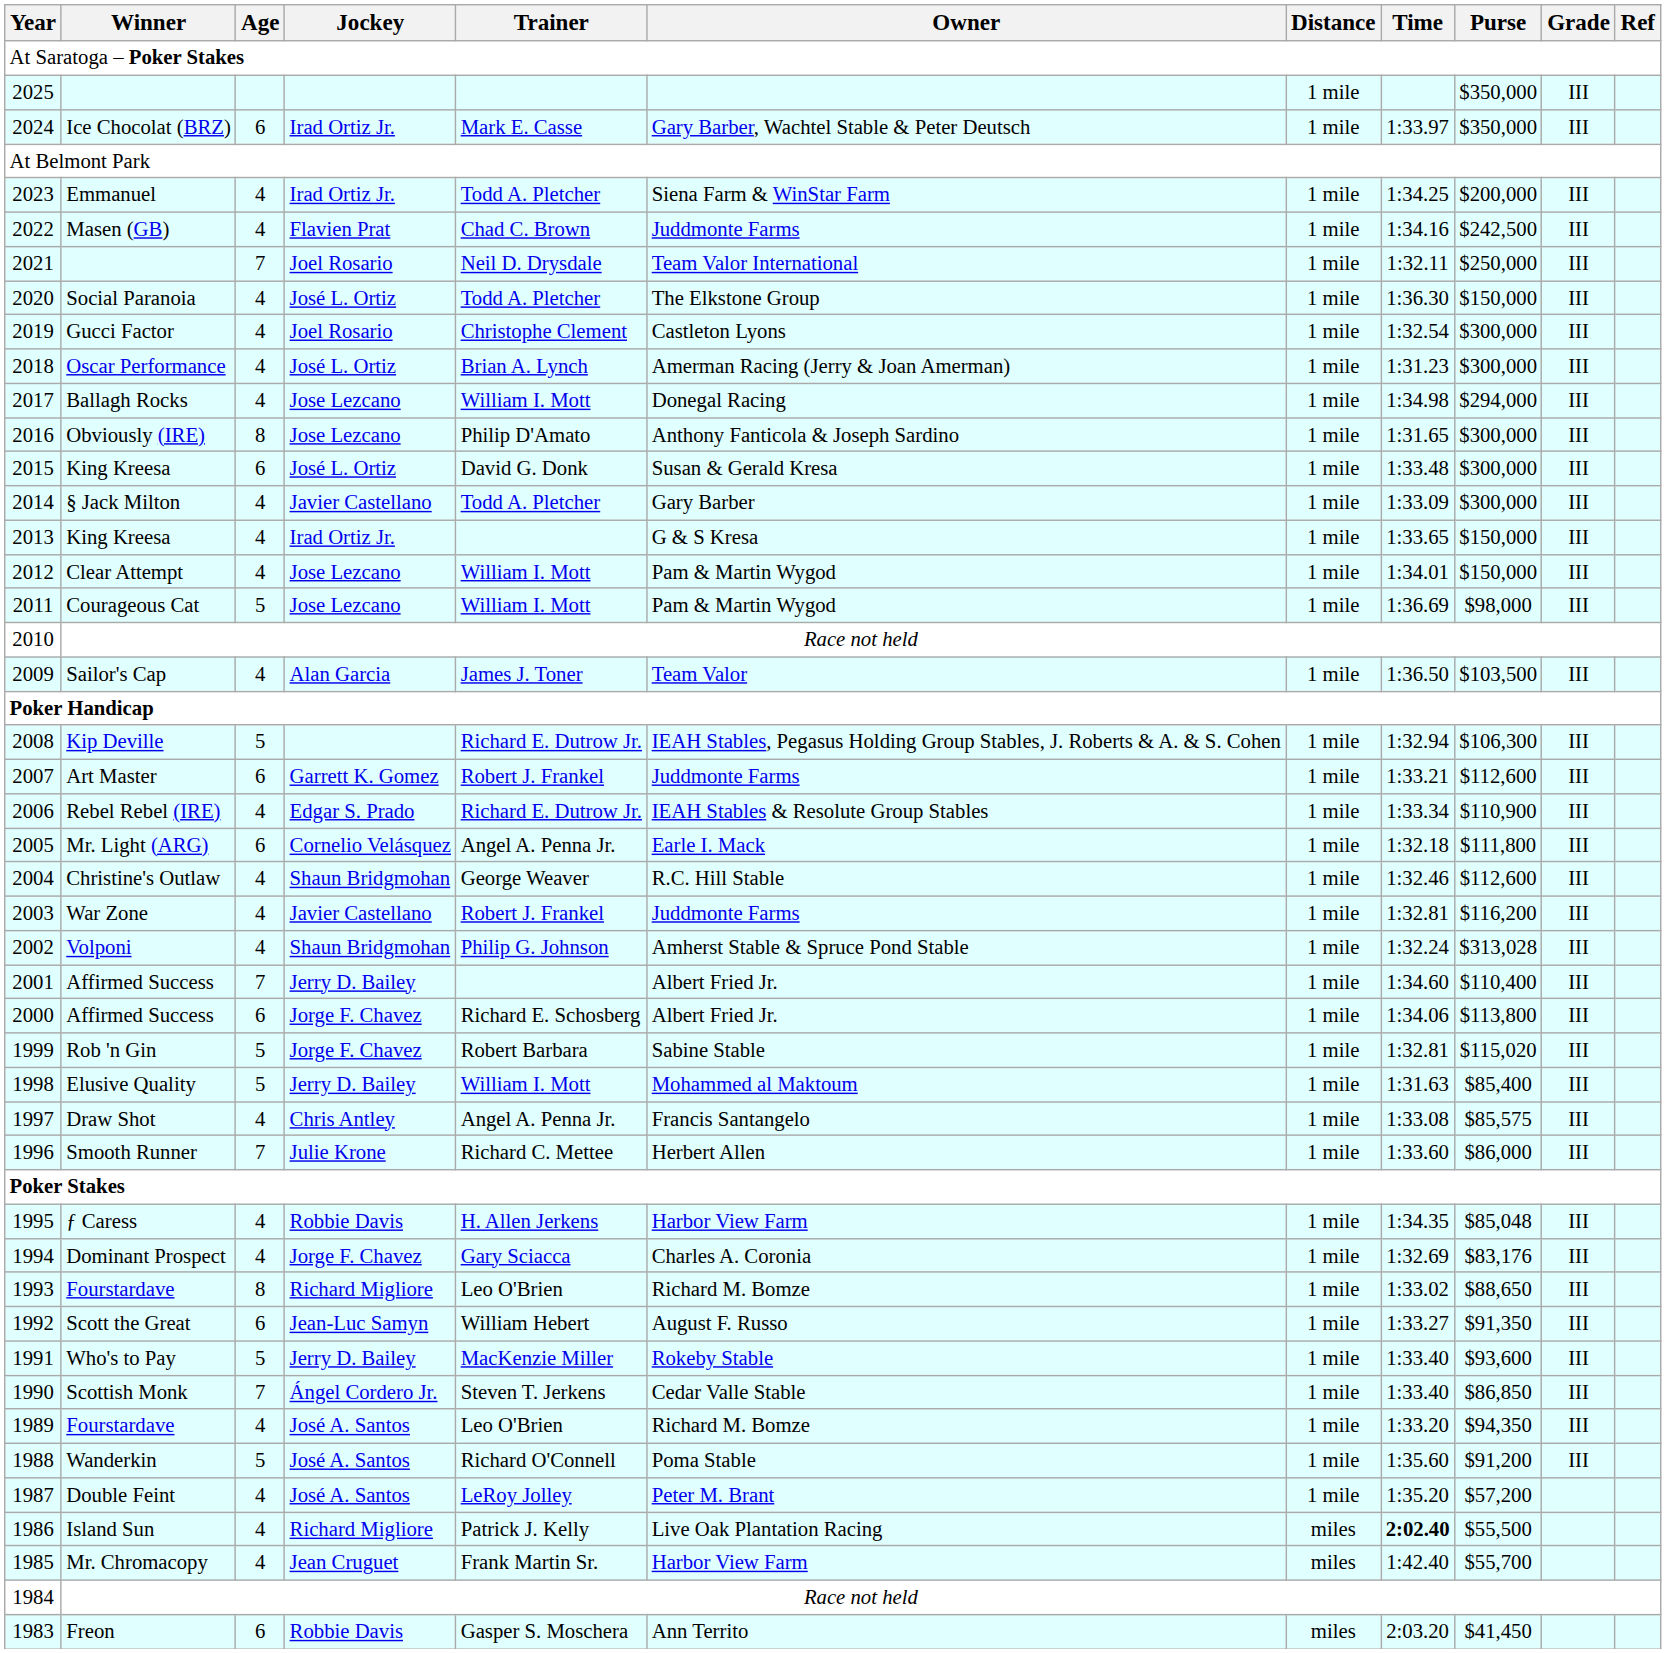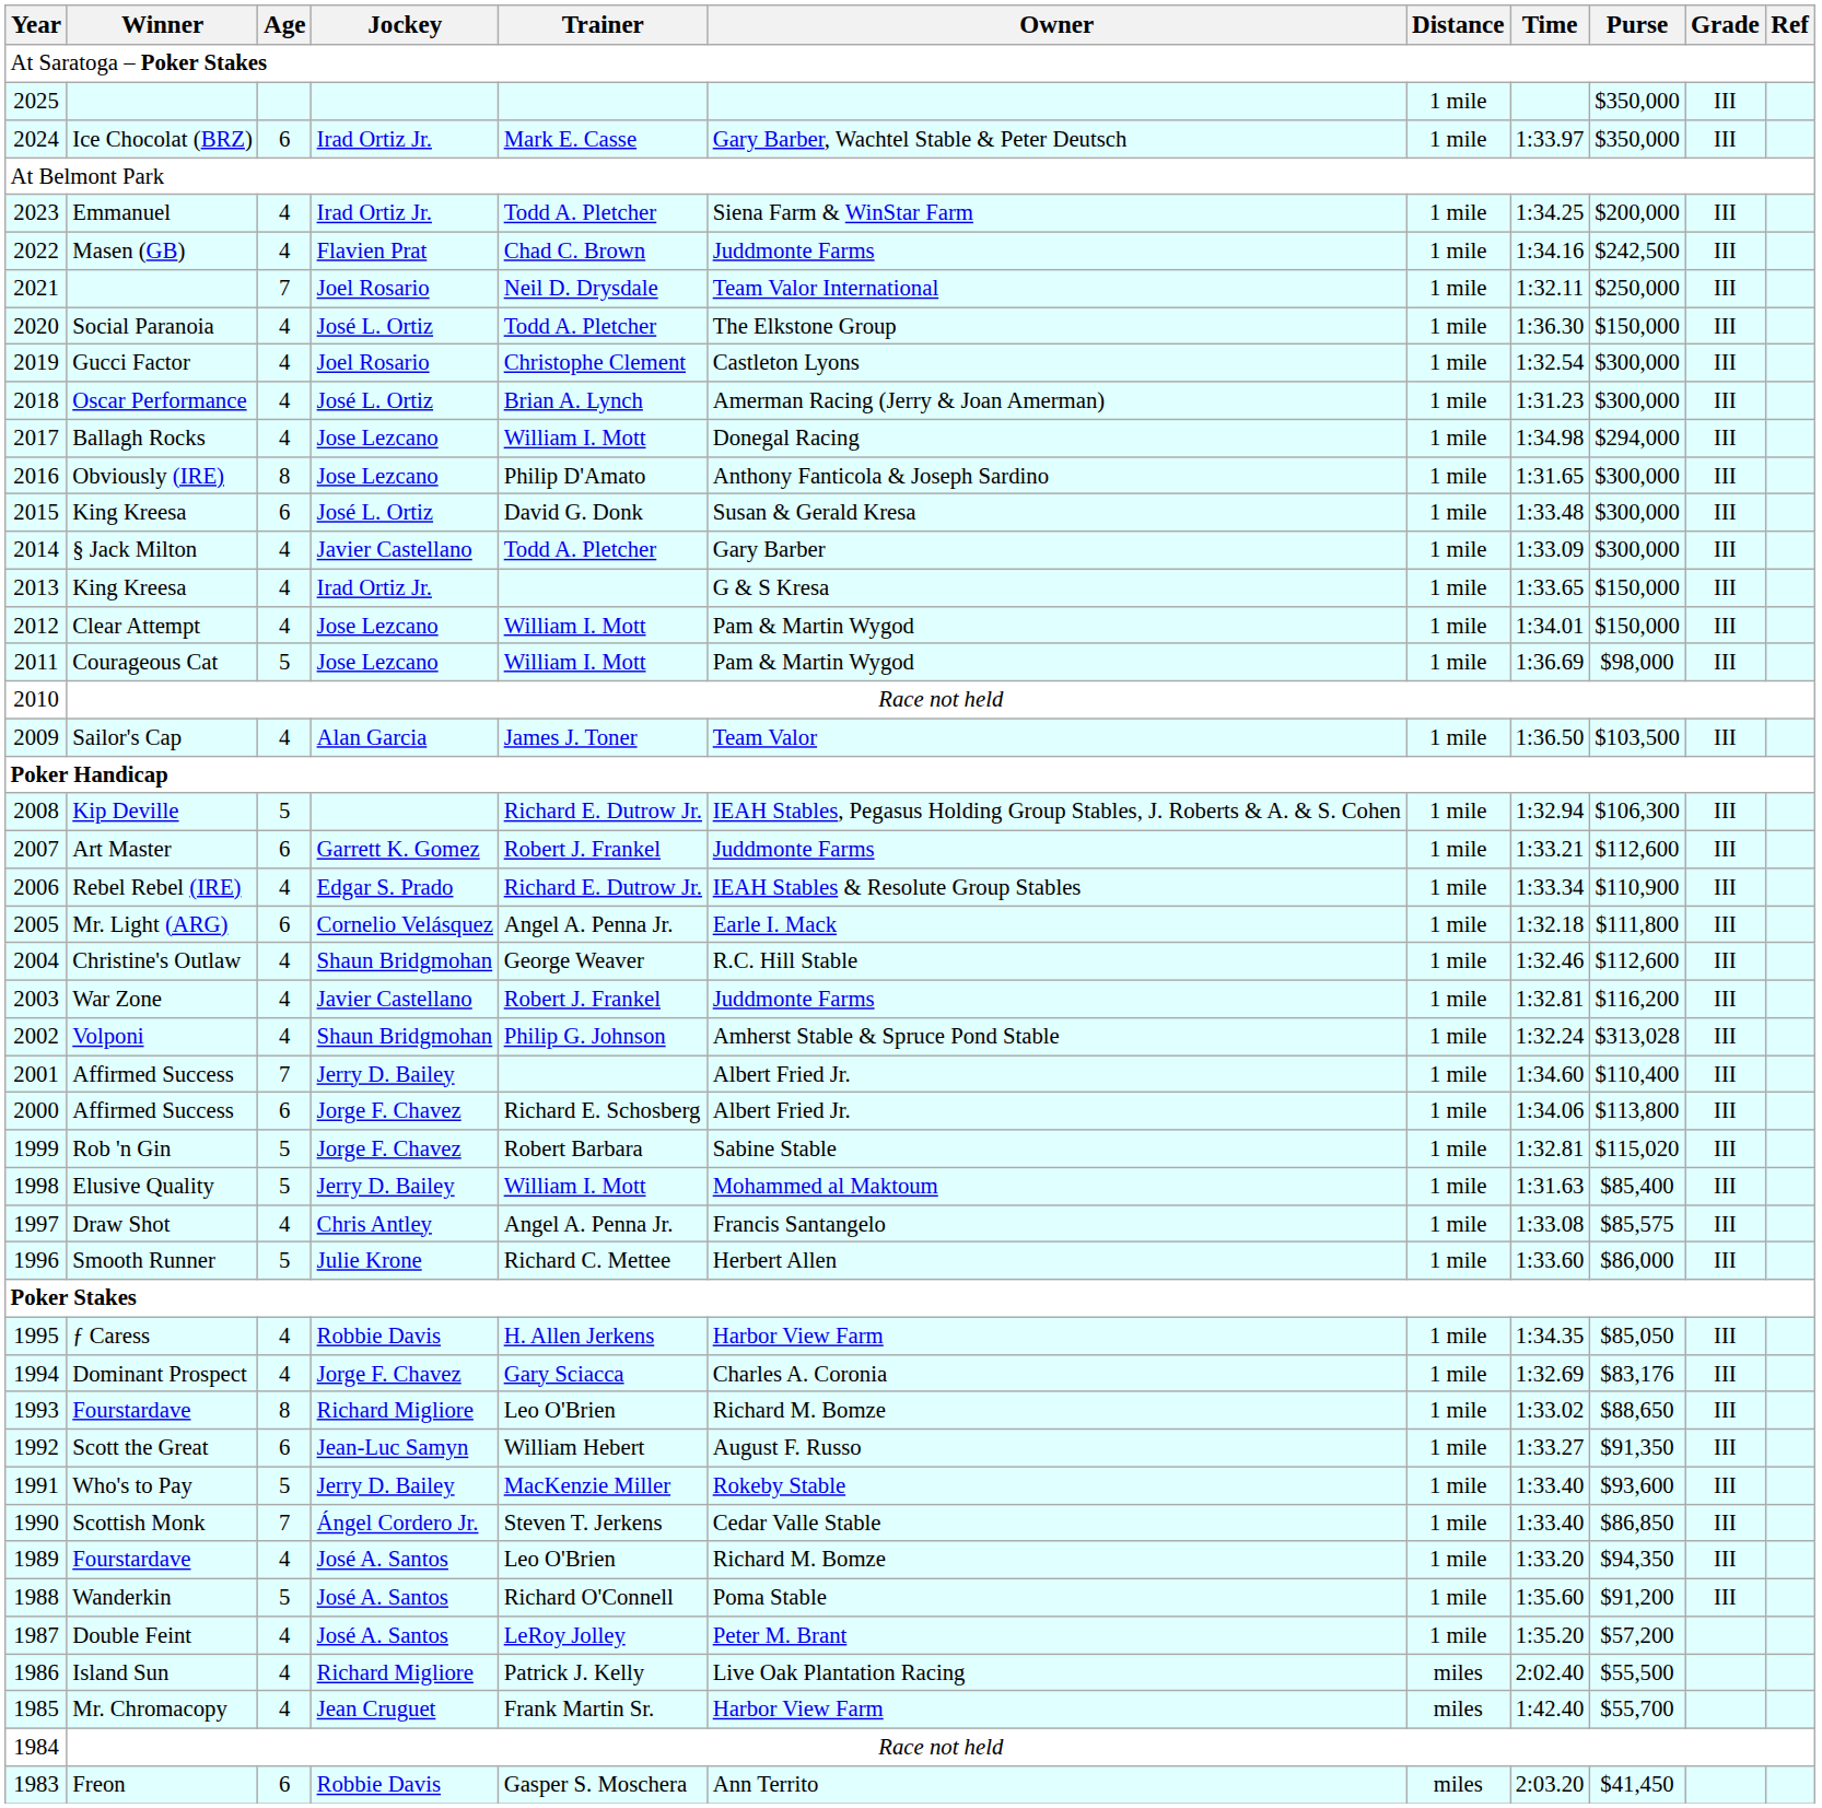1996 | Age: 7 -> 5
1995 | Purse: $85,048 -> $85,050
1986 | Time: bold -> normal
